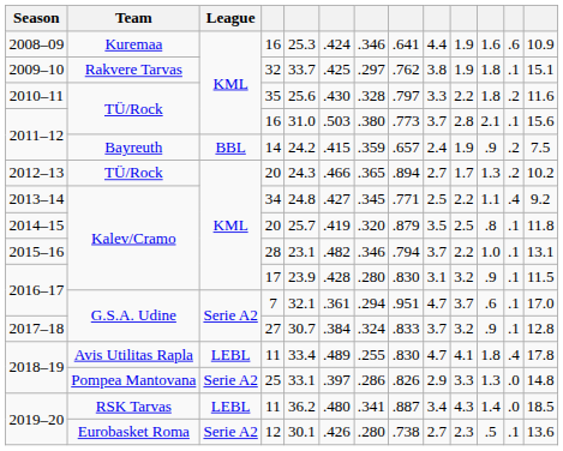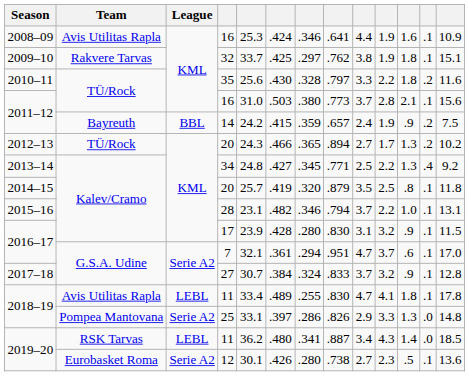2008–09 / 16 | Team: Kuremaa -> Avis Utilitas Rapla
2008–09 / 16 | column 12: .6 -> .1
34 | column 11: 1.1 -> 1.3
2018–19 / 11 | column 12: .4 -> .1
